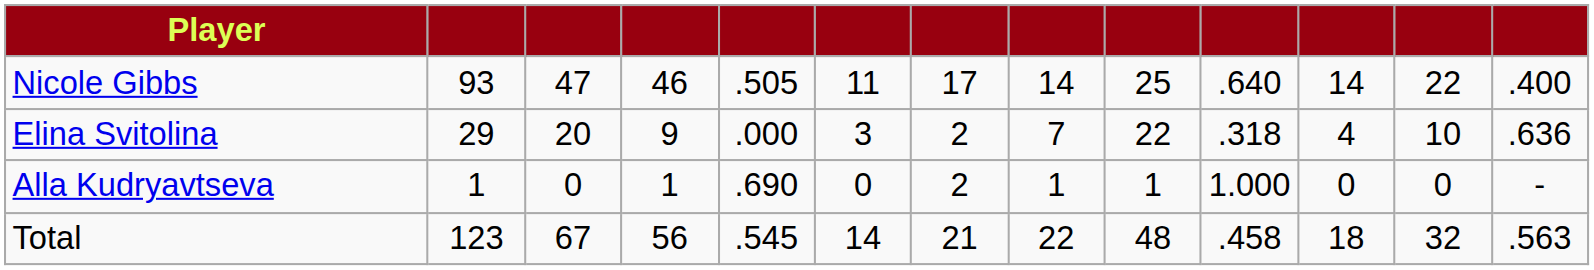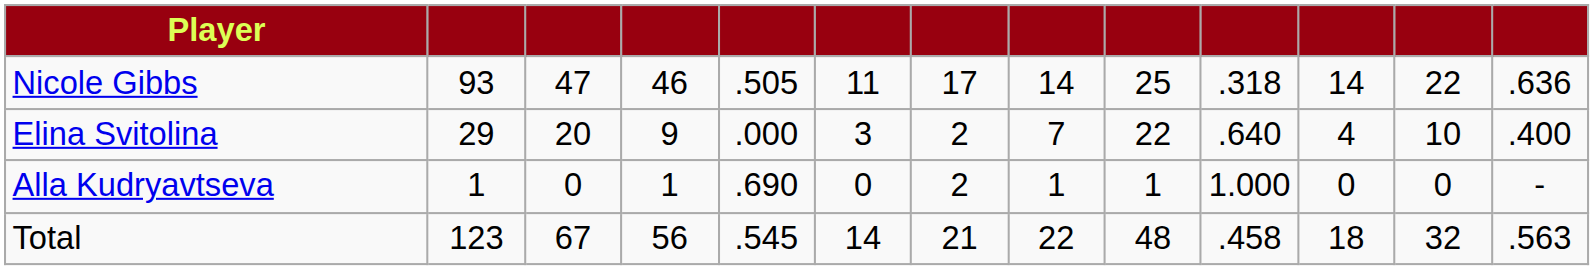Nicole Gibbs | column 10: .640 -> .318
Nicole Gibbs | column 13: .400 -> .636
Elina Svitolina | column 10: .318 -> .640
Elina Svitolina | column 13: .636 -> .400
